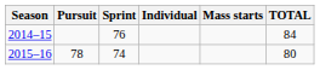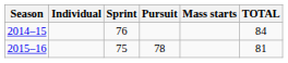columns swapped: Individual <-> Pursuit
2015–16 | Sprint: 74 -> 75
2015–16 | TOTAL: 80 -> 81
